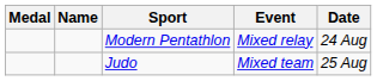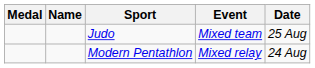rows swapped: Modern Pentathlon <-> Judo
